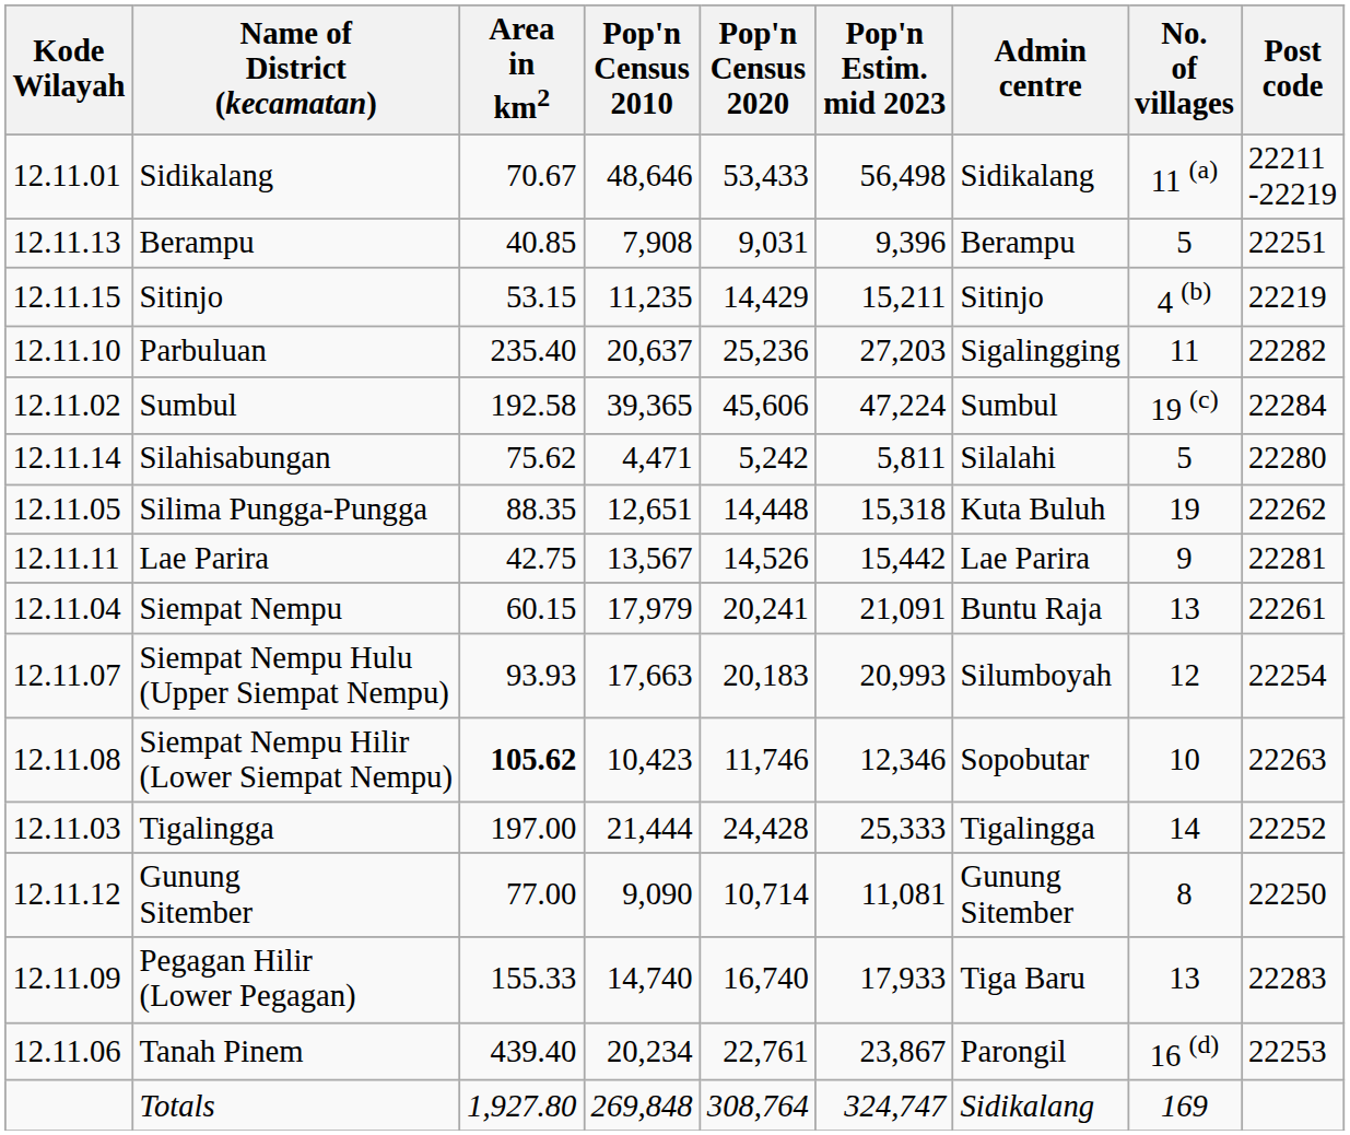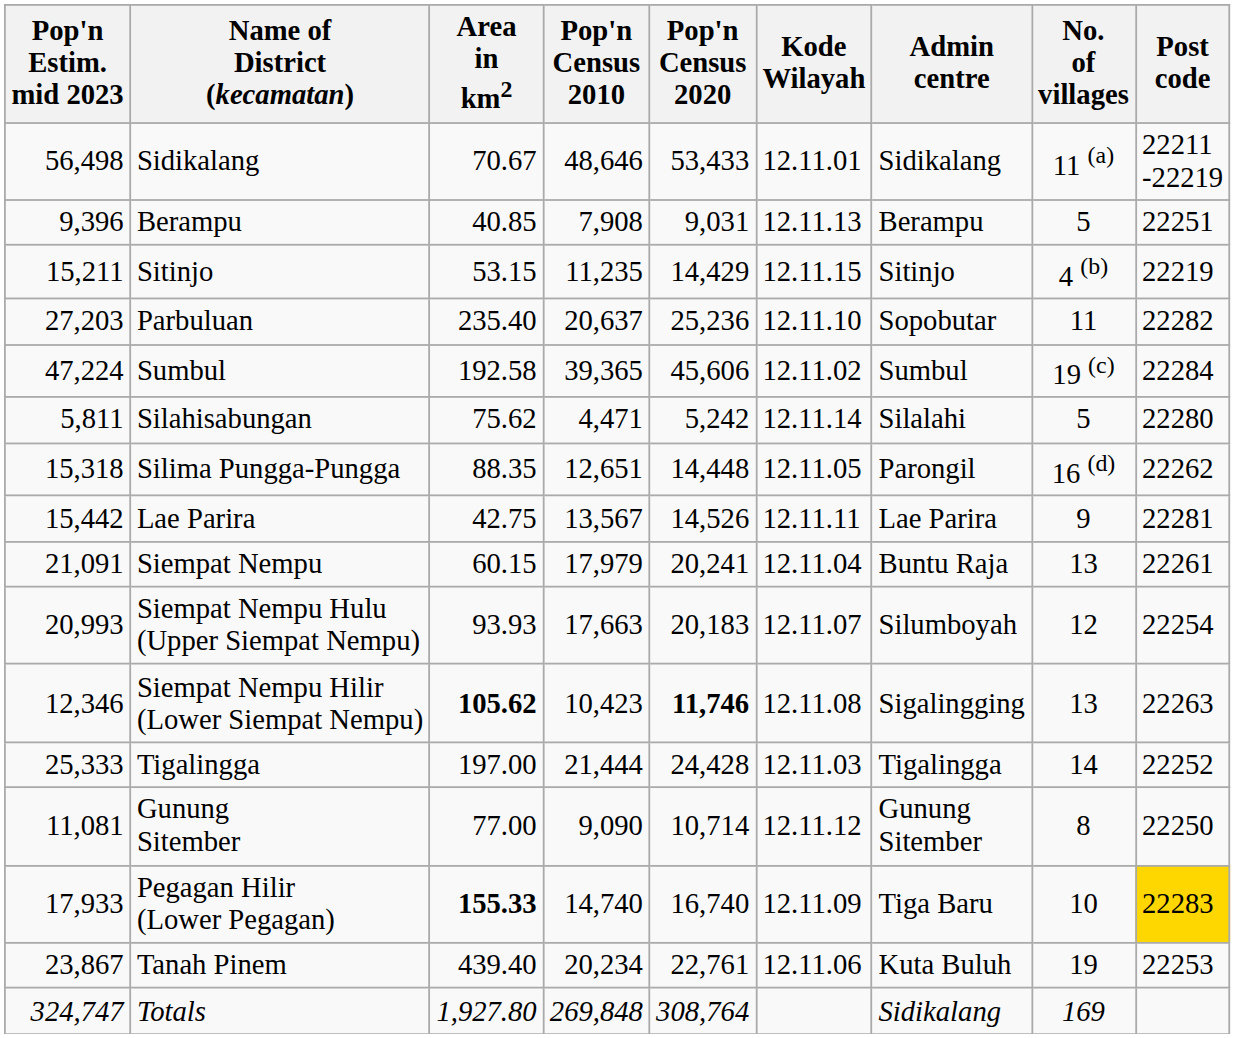columns swapped: Kode Wilayah <-> Pop'n Estim. mid 2023
Parbuluan | Admin centre: Sigalingging -> Sopobutar
Silima Pungga-Pungga | Admin centre: Kuta Buluh -> Parongil
Silima Pungga-Pungga | No. of villages: 19 -> 16 (d)
Siempat Nempu Hilir (Lower Siempat Nempu) | Pop'n Census 2020: normal -> bold
Siempat Nempu Hilir (Lower Siempat Nempu) | Admin centre: Sopobutar -> Sigalingging
Siempat Nempu Hilir (Lower Siempat Nempu) | No. of villages: 10 -> 13
Pegagan Hilir (Lower Pegagan) | Area in km2: normal -> bold
Pegagan Hilir (Lower Pegagan) | No. of villages: 13 -> 10
Pegagan Hilir (Lower Pegagan) | Post code: no background -> gold background
Tanah Pinem | Admin centre: Parongil -> Kuta Buluh
Tanah Pinem | No. of villages: 16 (d) -> 19
